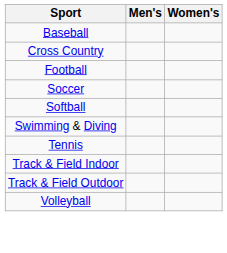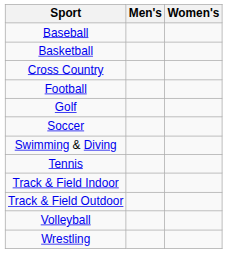+ row: Basketball
+ row: Golf
- row: Softball
+ row: Wrestling
